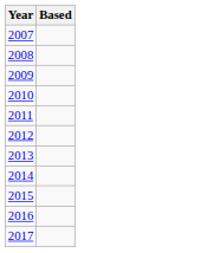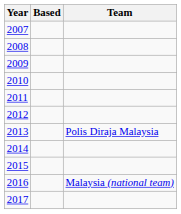+ column: Team | Polis Diraja Malaysia | Malaysia (national team)
